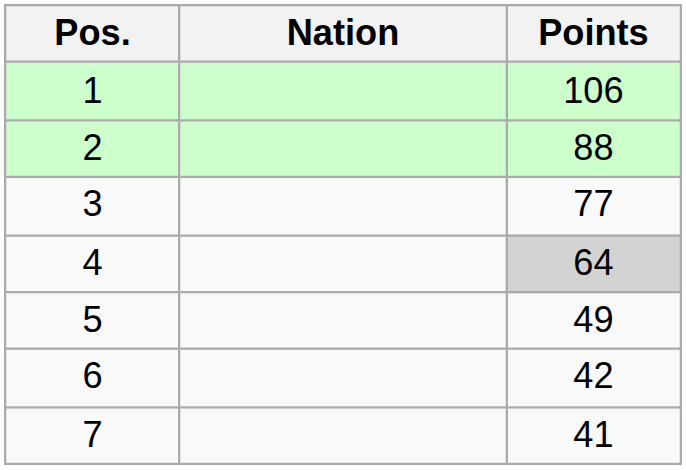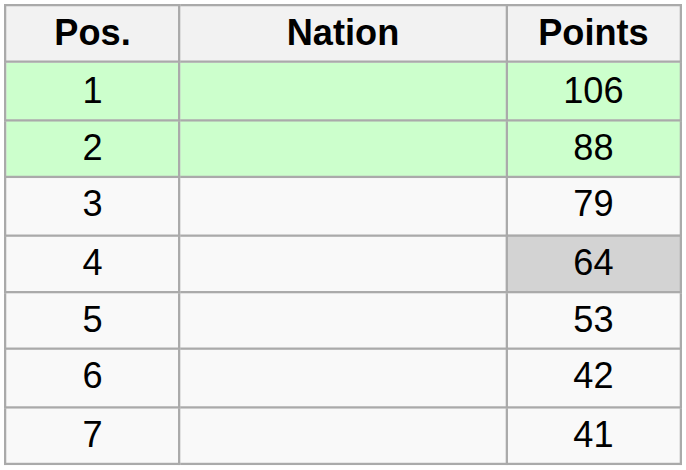3 | Points: 77 -> 79
5 | Points: 49 -> 53
